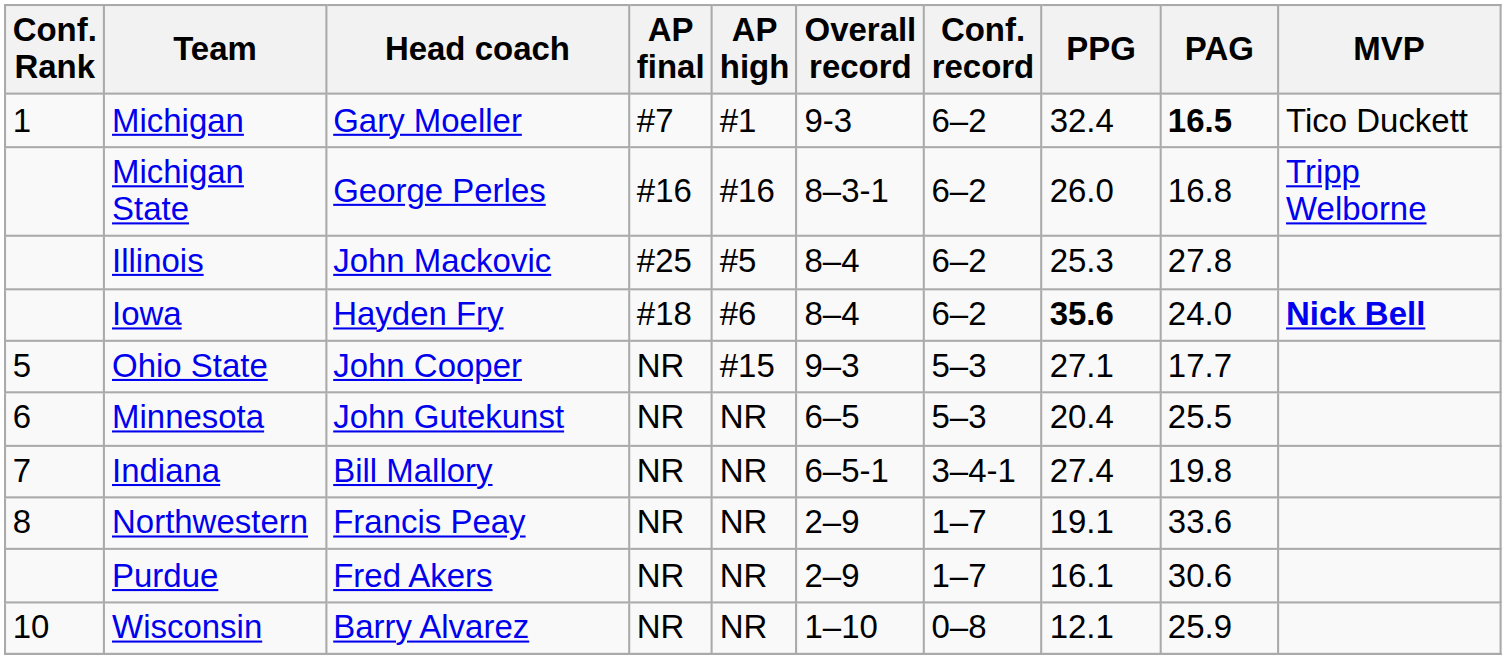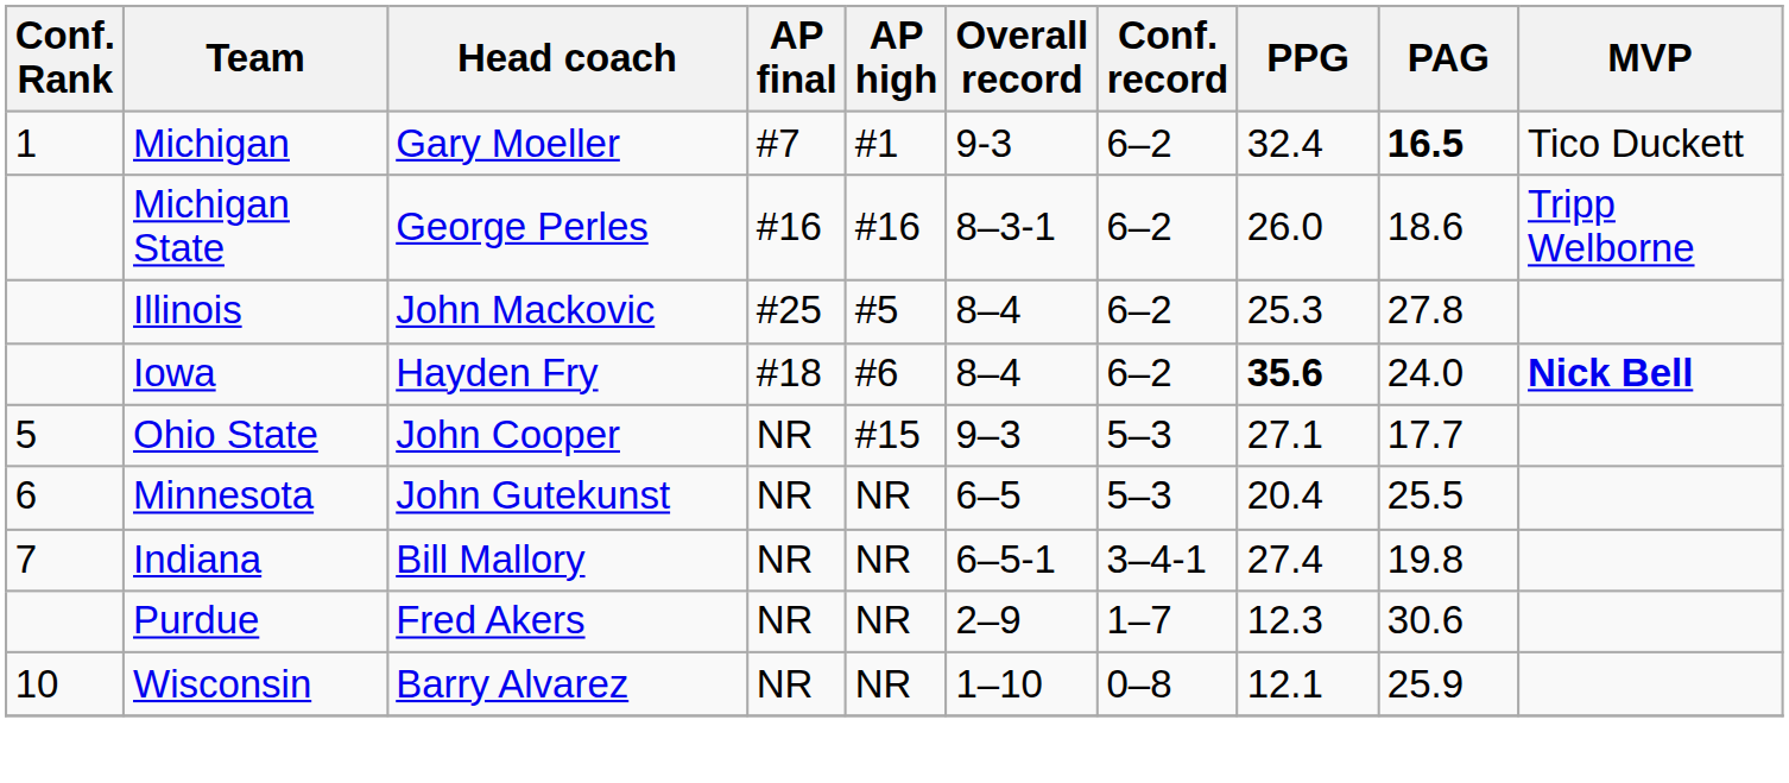Michigan State | PAG: 16.8 -> 18.6
- row: 8 | Northwestern | Francis Peay | NR | NR | 2–9 | 1–7 | 19.1 | 33.6
Purdue | PPG: 16.1 -> 12.3
